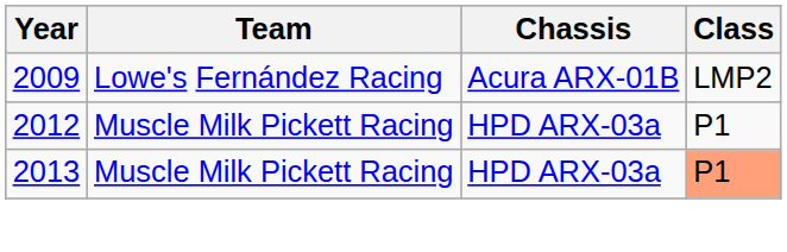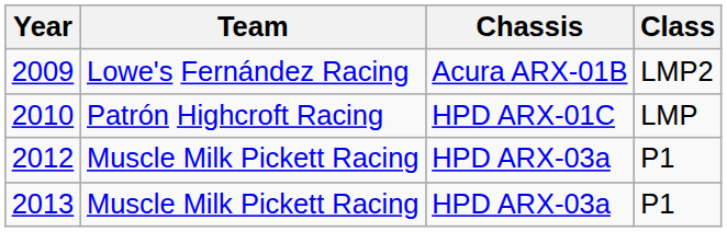+ row: 2010 | Patrón Highcroft Racing | HPD ARX-01C | LMP
2013 | Class: lightsalmon background -> no background
